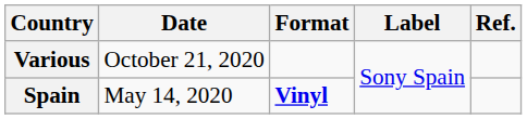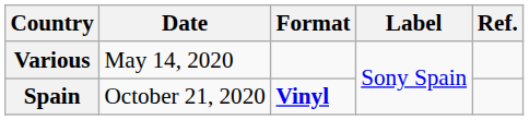Various | Date: October 21, 2020 -> May 14, 2020
Spain | Date: May 14, 2020 -> October 21, 2020
